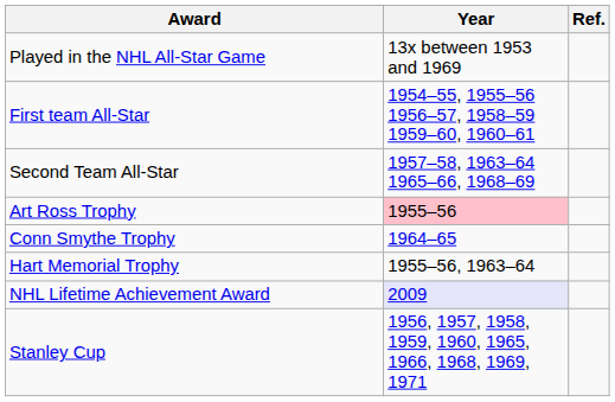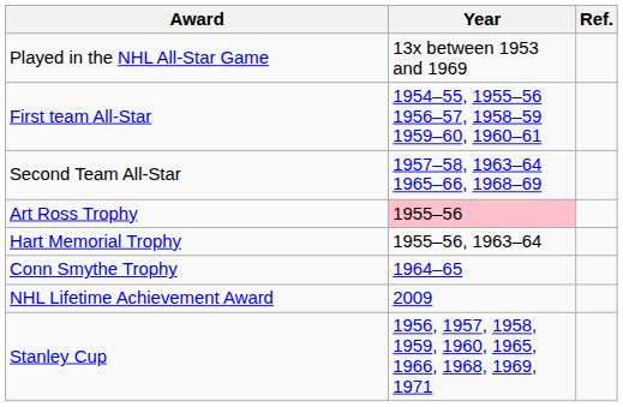rows swapped: Hart Memorial Trophy <-> Conn Smythe Trophy
NHL Lifetime Achievement Award | Year: lavender background -> no background
